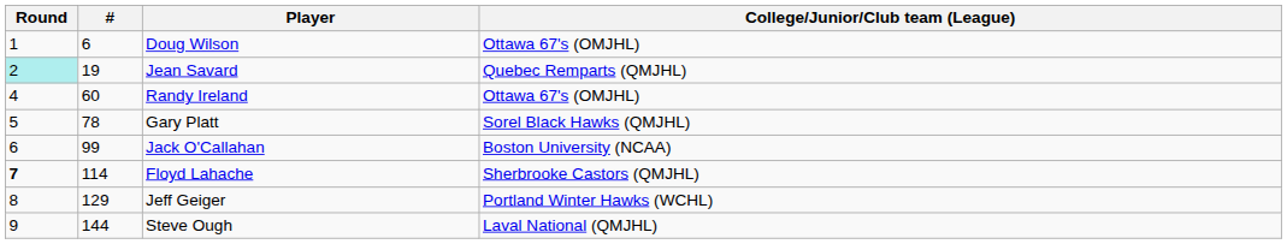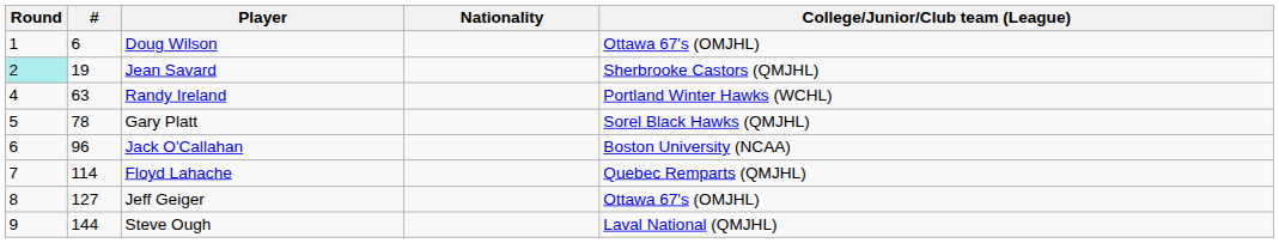+ column: Nationality
Jean Savard | College/Junior/Club team (League): Quebec Remparts (QMJHL) -> Sherbrooke Castors (QMJHL)
Randy Ireland | #: 60 -> 63
Randy Ireland | College/Junior/Club team (League): Ottawa 67's (OMJHL) -> Portland Winter Hawks (WCHL)
Jack O'Callahan | #: 99 -> 96
Floyd Lahache | Round: bold -> normal
Floyd Lahache | College/Junior/Club team (League): Sherbrooke Castors (QMJHL) -> Quebec Remparts (QMJHL)
Jeff Geiger | #: 129 -> 127
Jeff Geiger | College/Junior/Club team (League): Portland Winter Hawks (WCHL) -> Ottawa 67's (OMJHL)
